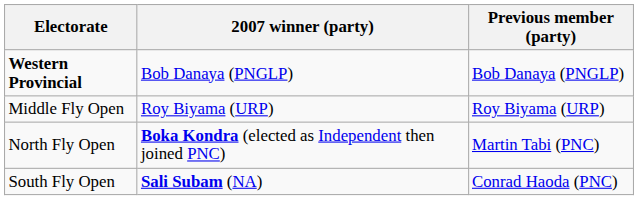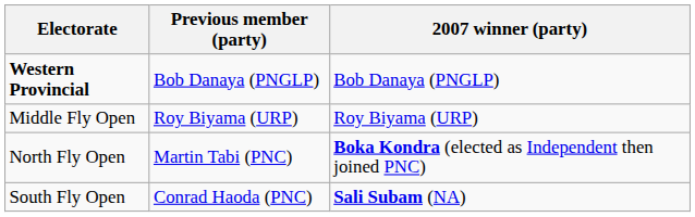columns swapped: Previous member (party) <-> 2007 winner (party)
